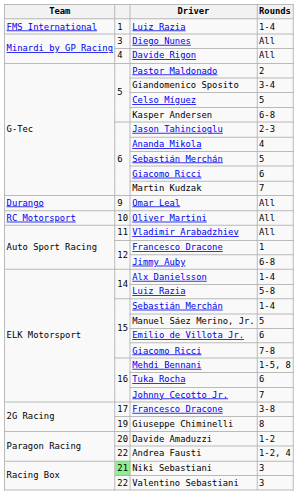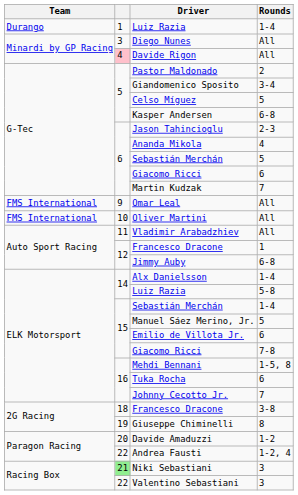Luiz Razia / 1-4 | Team: FMS International -> Durango
Davide Rigon | column 2: no background -> pink background
Omar Leal | Team: Durango -> FMS International
Oliver Martini | Team: RC Motorsport -> FMS International
Francesco Dracone / 3-8 | column 2: 17 -> 18
